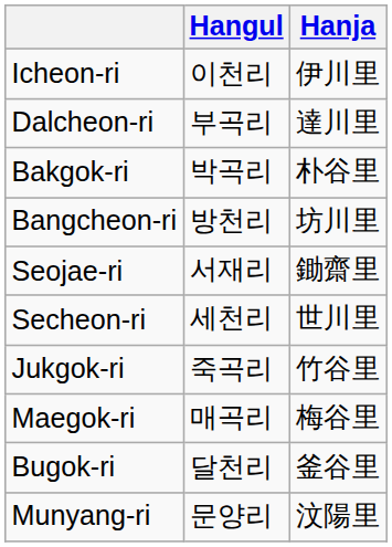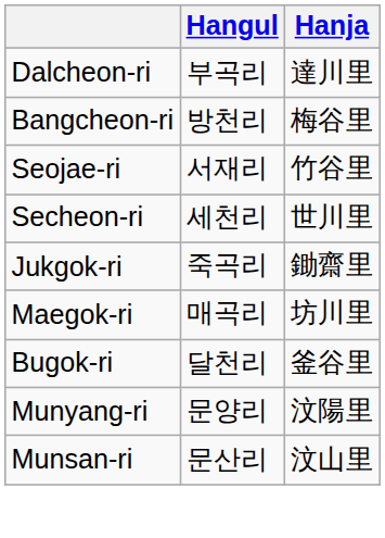- row: Icheon-ri | 이천리 | 伊川里
- row: Bakgok-ri | 박곡리 | 朴谷里
Bangcheon-ri | Hanja: 坊川里 -> 梅谷里
Seojae-ri | Hanja: 鋤齋里 -> 竹谷里
Jukgok-ri | Hanja: 竹谷里 -> 鋤齋里
Maegok-ri | Hanja: 梅谷里 -> 坊川里
+ row: Munsan-ri | 문산리 | 汶山里
